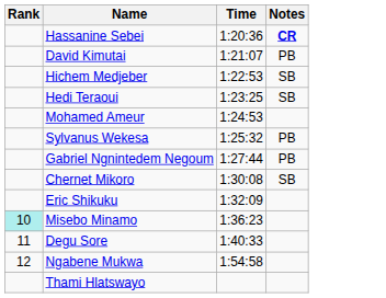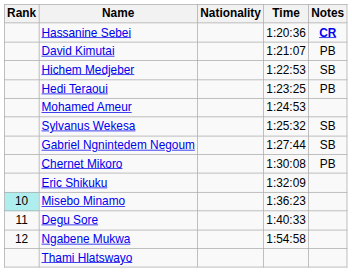+ column: Nationality
Hedi Teraoui | Notes: SB -> PB
Sylvanus Wekesa | Notes: PB -> SB
Gabriel Ngnintedem Negoum | Notes: PB -> SB
Chernet Mikoro | Notes: SB -> PB
